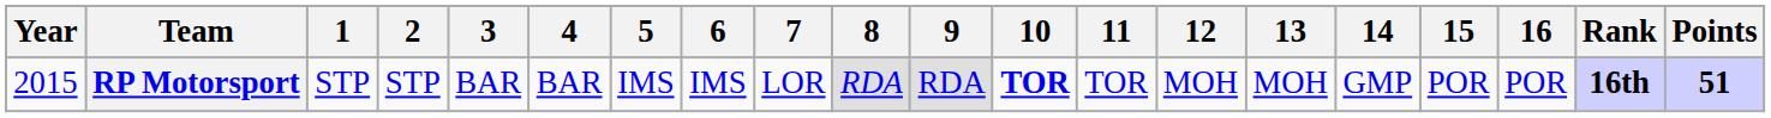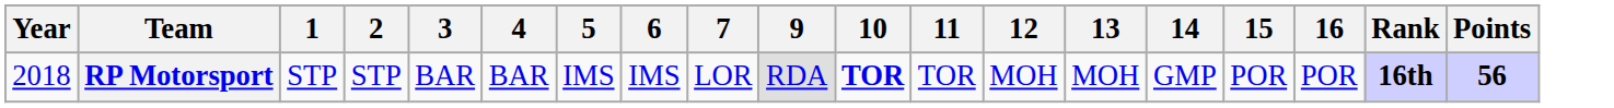- column: 8 | RDA
RP Motorsport | Year: 2015 -> 2018
RP Motorsport | Points: 51 -> 56
